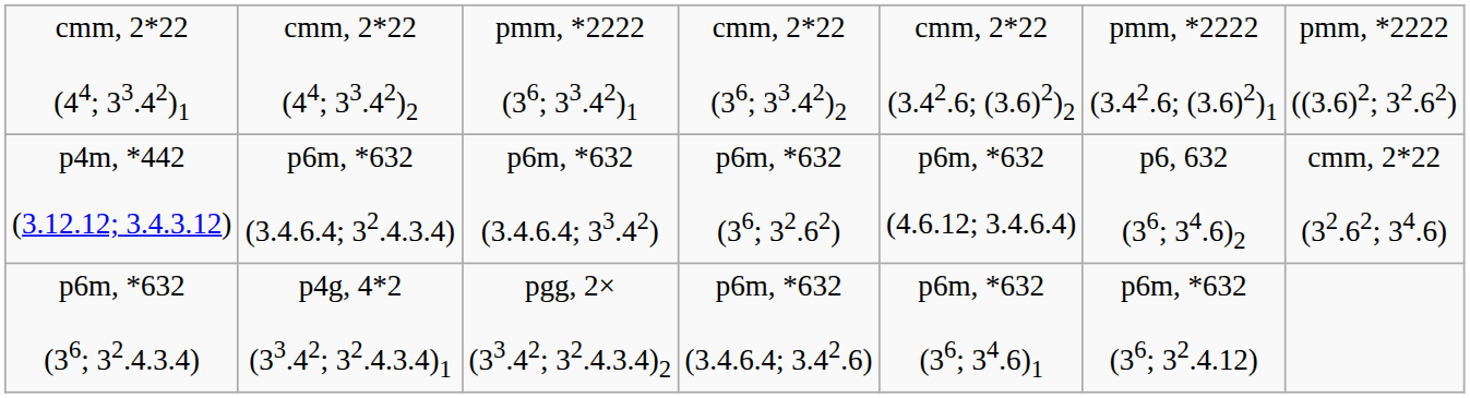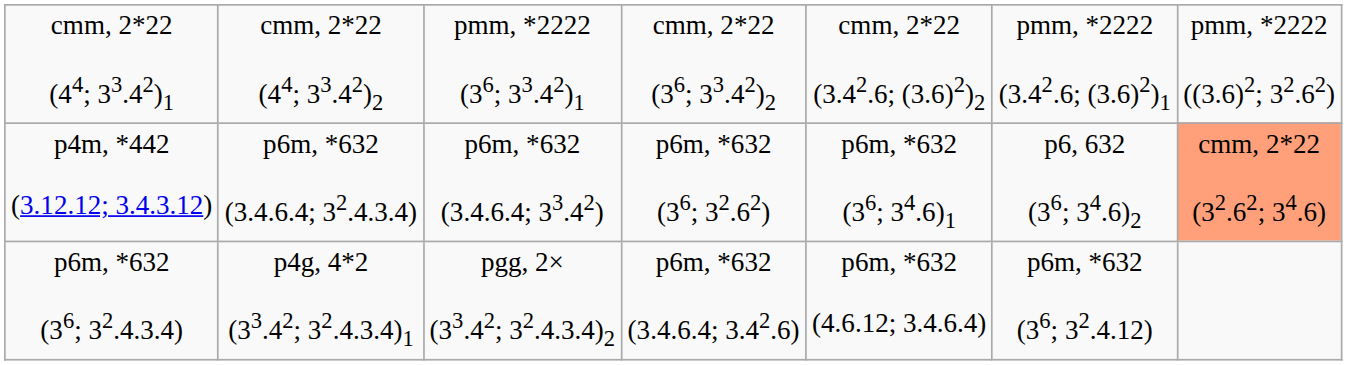p4m, *442 (3.12.12; 3.4.3.12) | column 5: p6m, *632 (4.6.12; 3.4.6.4) -> p6m, *632 (36; 34.6)1
p4m, *442 (3.12.12; 3.4.3.12) | column 7: no background -> lightsalmon background
p6m, *632 (36; 32.4.3.4) | column 5: p6m, *632 (36; 34.6)1 -> p6m, *632 (4.6.12; 3.4.6.4)
